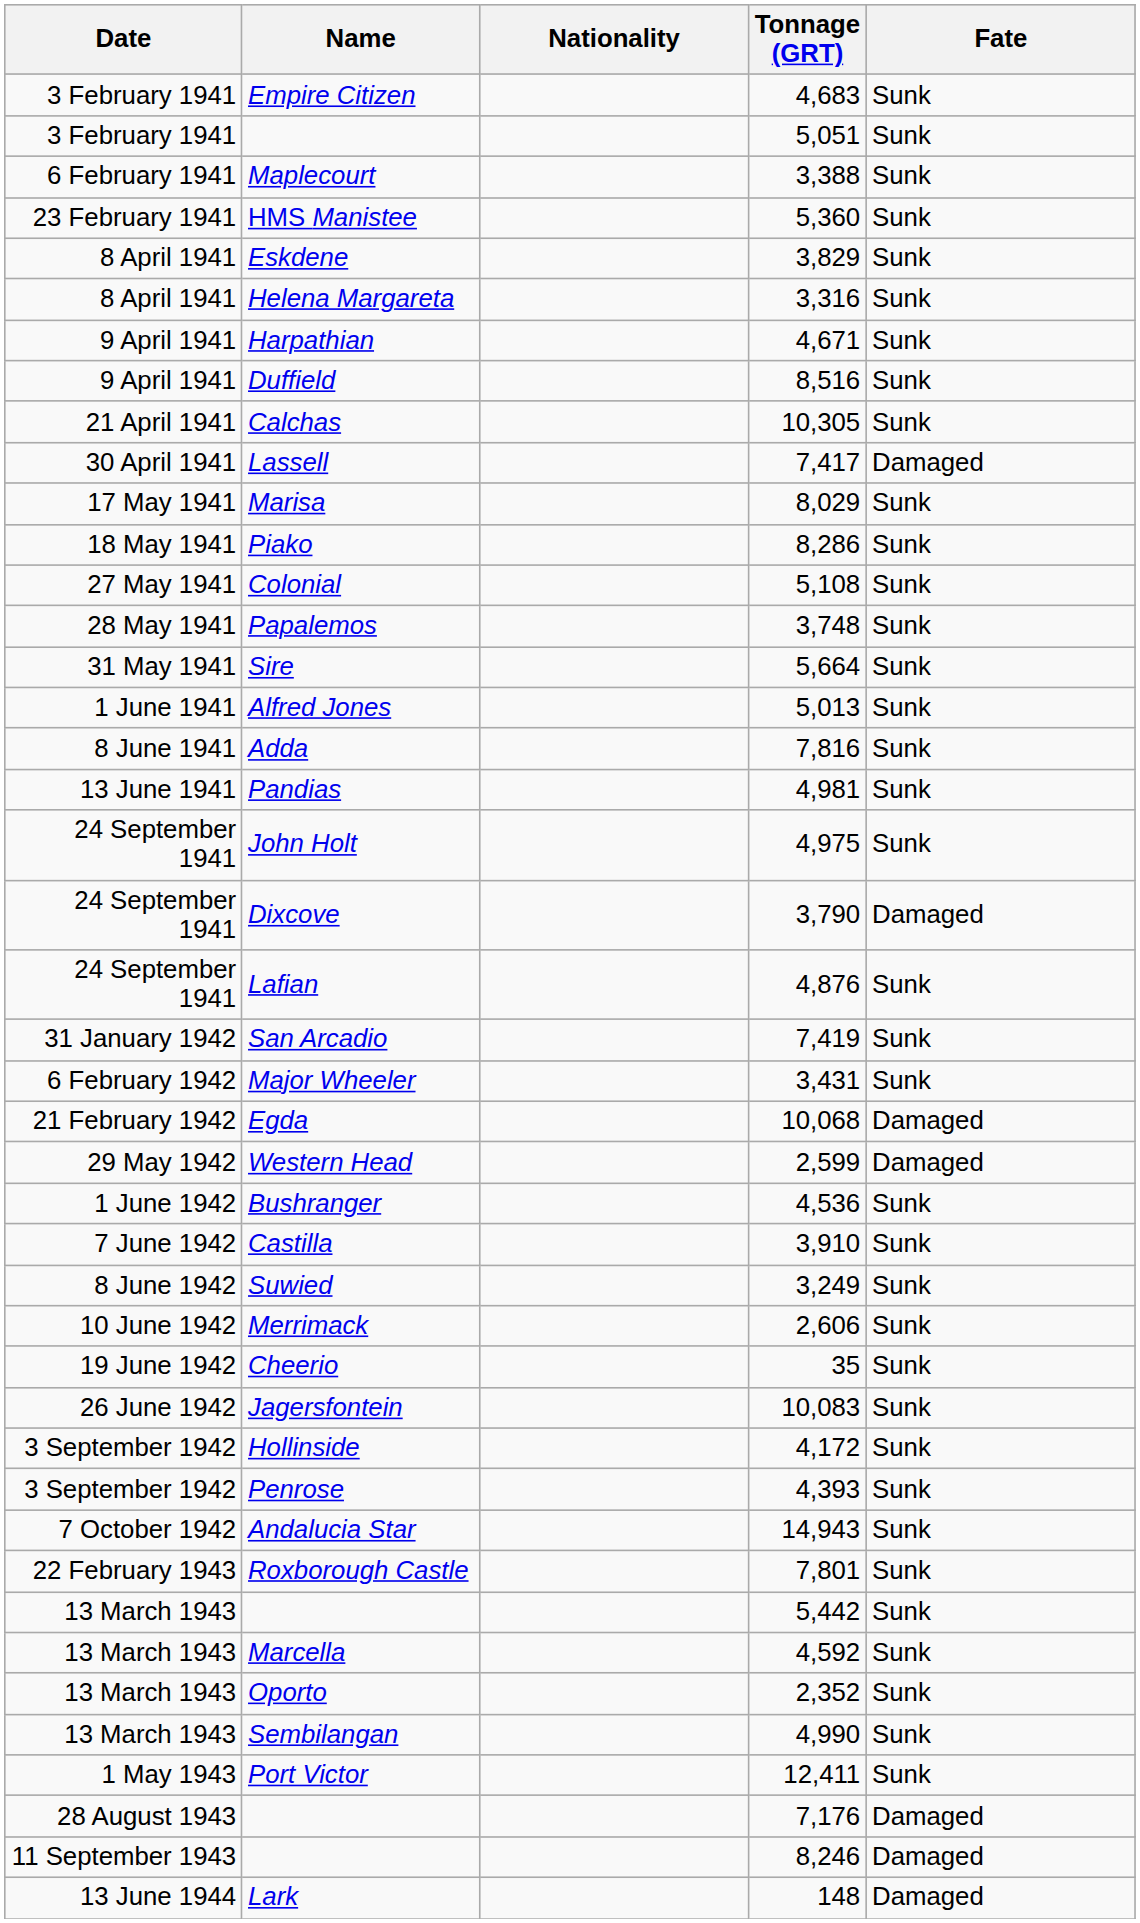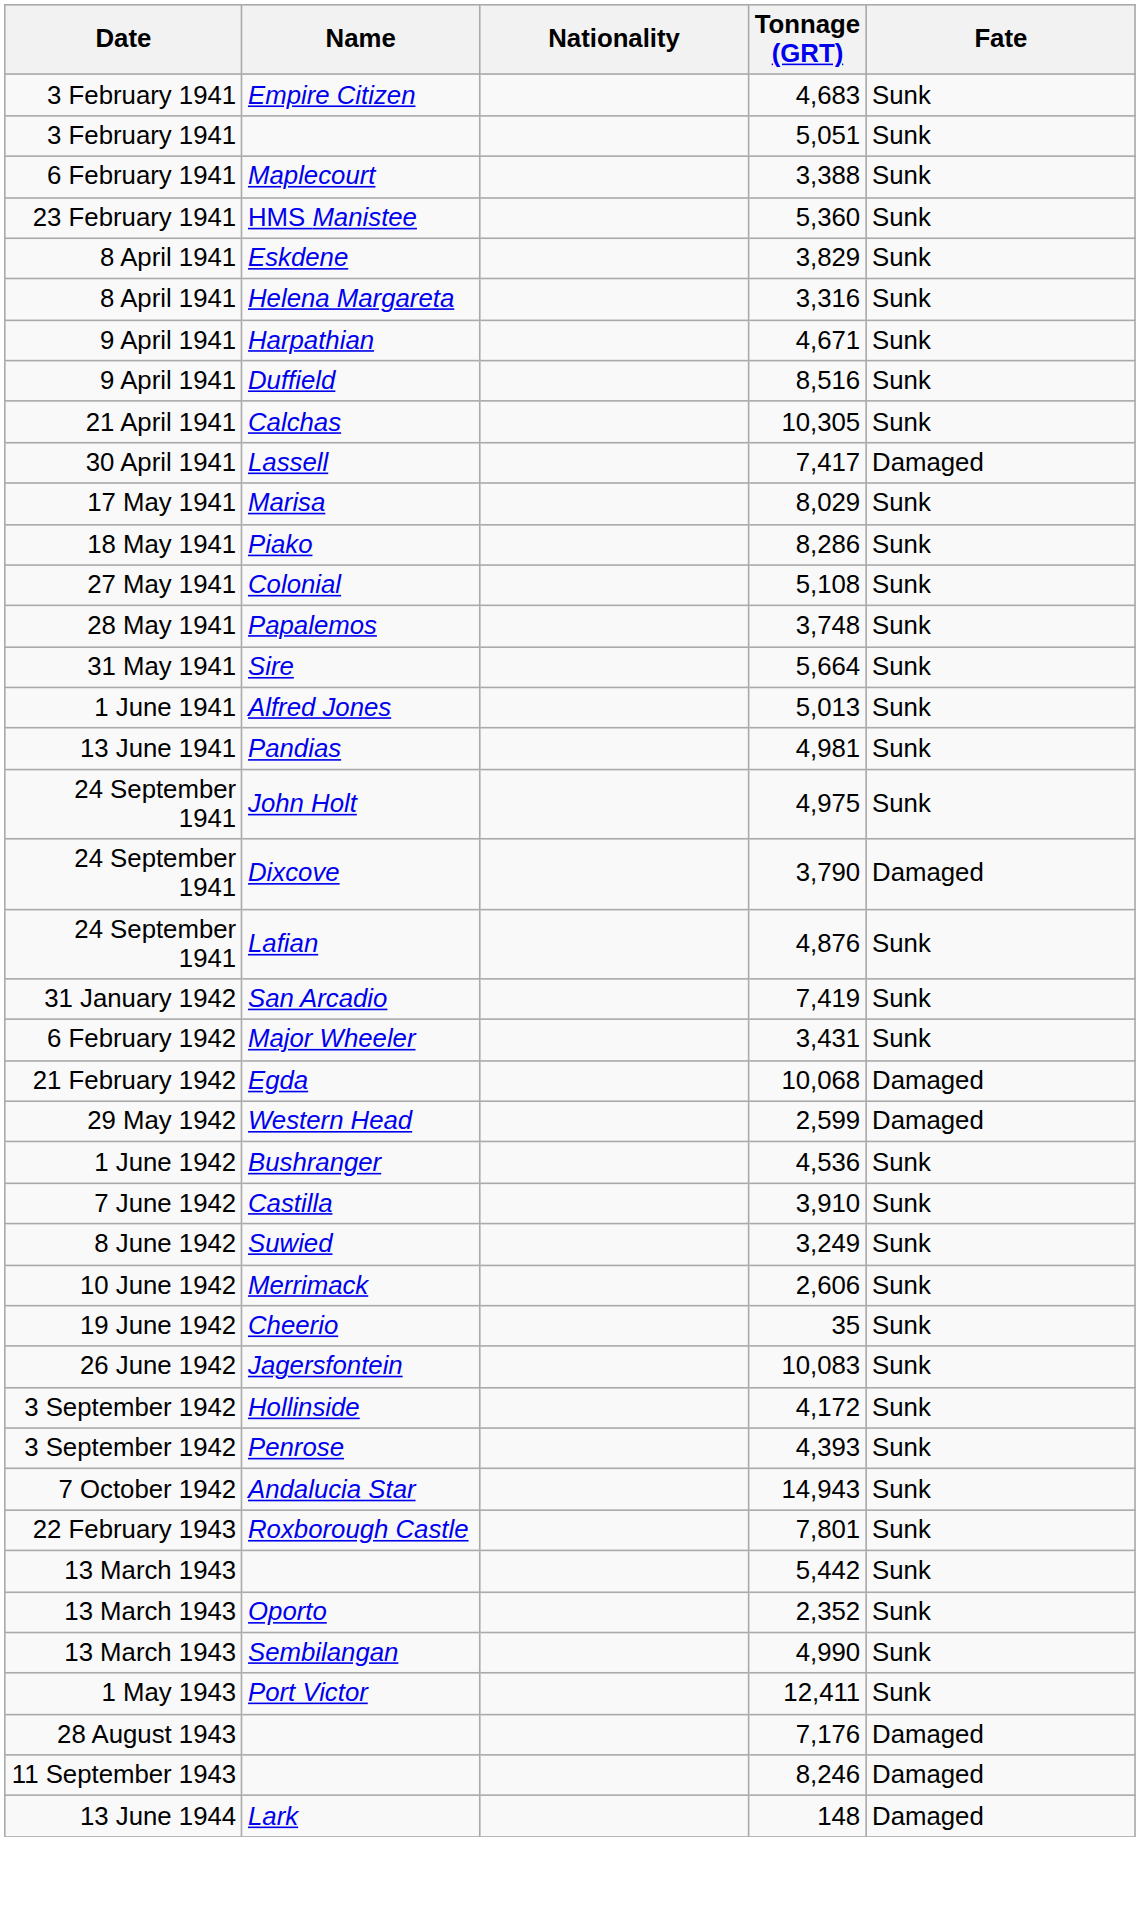- row: 8 June 1941 | Adda | 7,816 | Sunk
- row: 13 March 1943 | Marcella | 4,592 | Sunk
